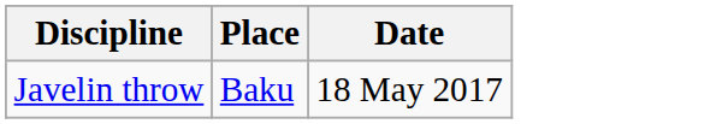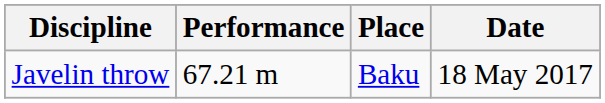+ column: Performance | 67.21 m
